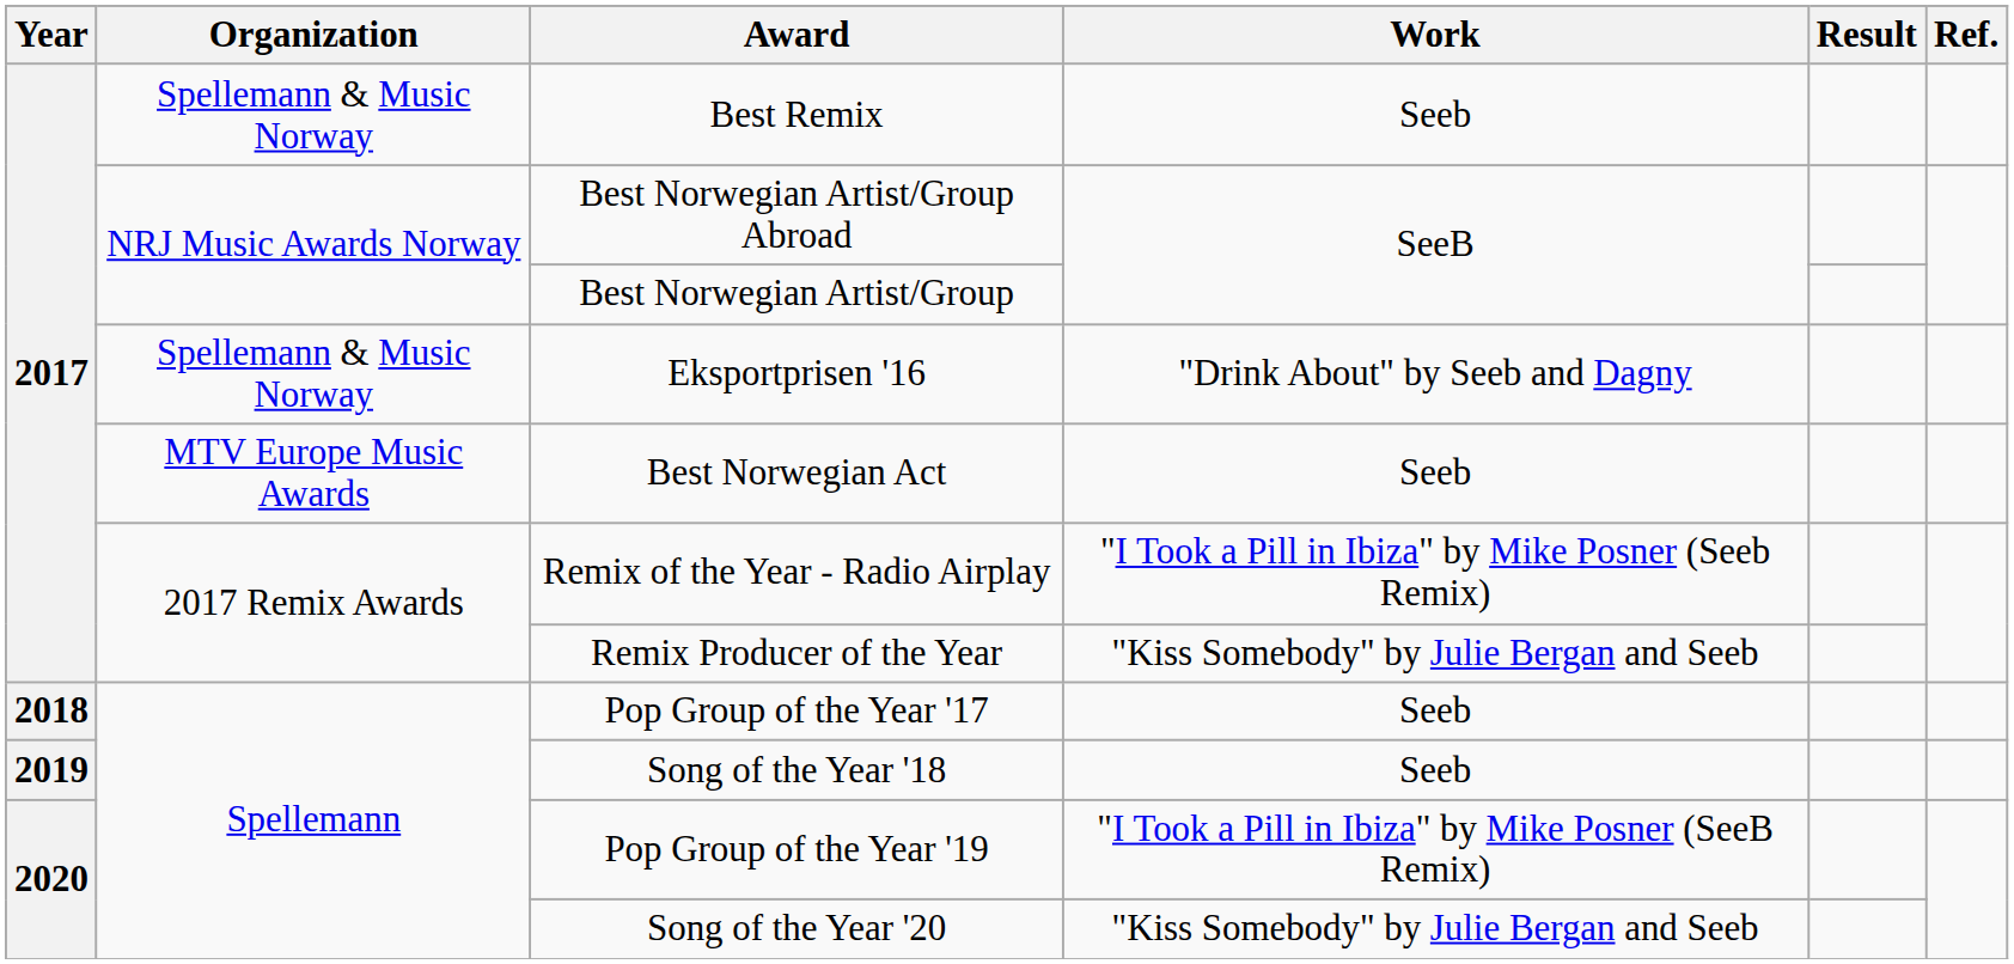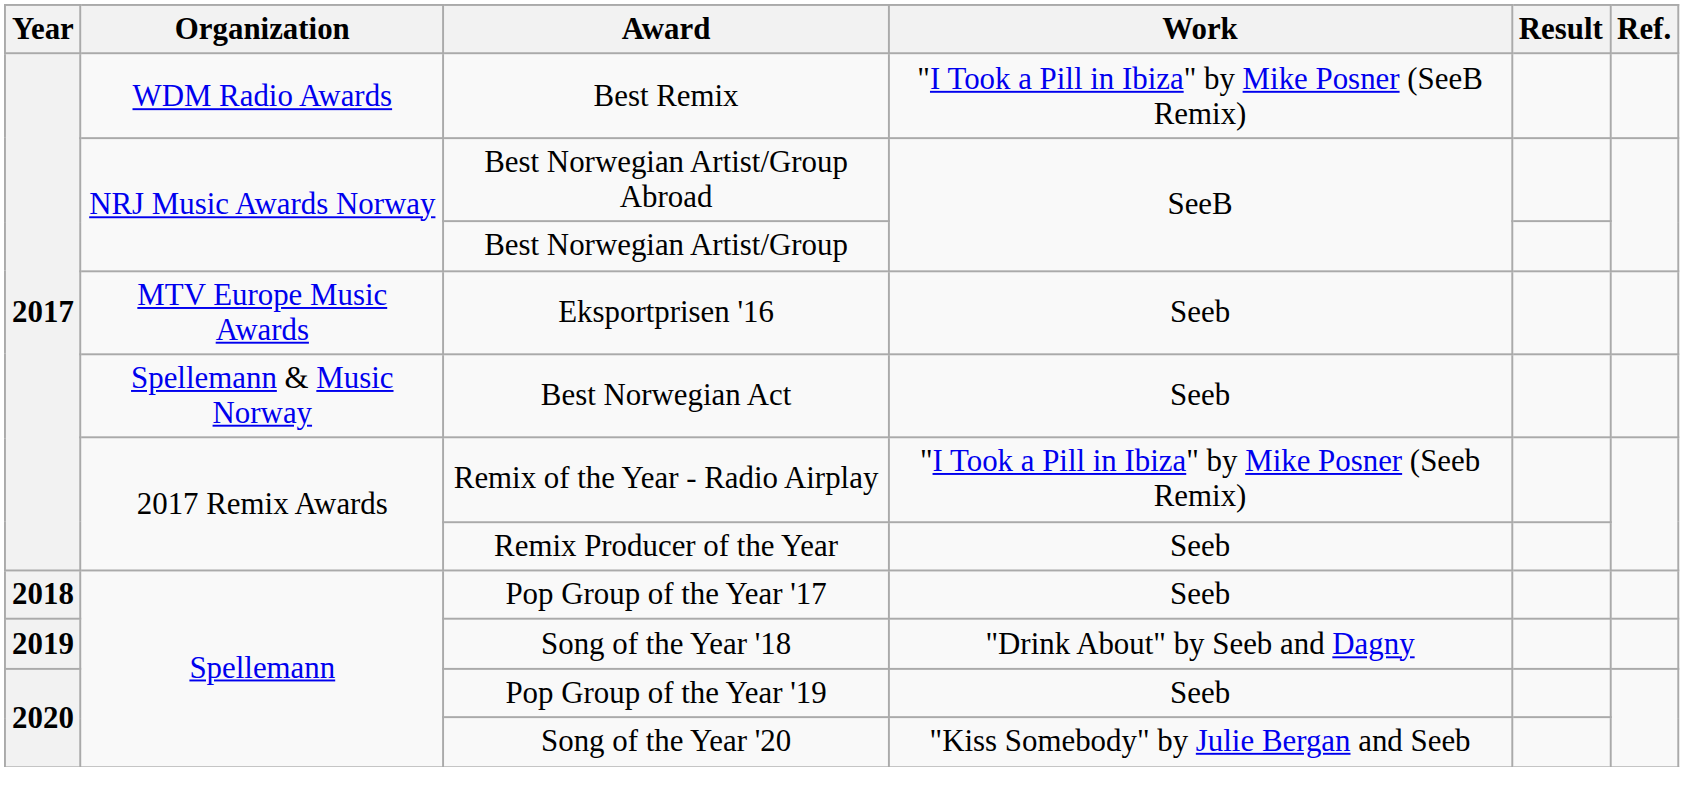Best Remix | Organization: Spellemann & Music Norway -> WDM Radio Awards
Best Remix | Work: Seeb -> "I Took a Pill in Ibiza" by Mike Posner (SeeB Remix)
Eksportprisen '16 | Organization: Spellemann & Music Norway -> MTV Europe Music Awards
Eksportprisen '16 | Work: "Drink About" by Seeb and Dagny -> Seeb
Best Norwegian Act | Organization: MTV Europe Music Awards -> Spellemann & Music Norway
Remix Producer of the Year | Work: "Kiss Somebody" by Julie Bergan and Seeb -> Seeb
Song of the Year '18 | Work: Seeb -> "Drink About" by Seeb and Dagny
Pop Group of the Year '19 | Work: "I Took a Pill in Ibiza" by Mike Posner (SeeB Remix) -> Seeb
